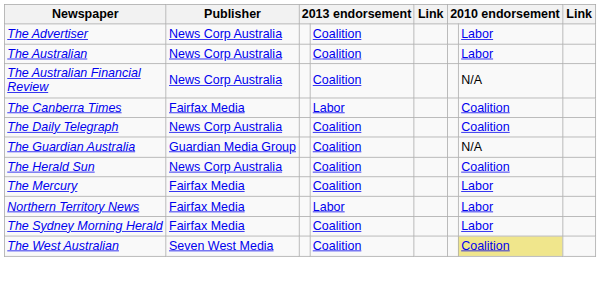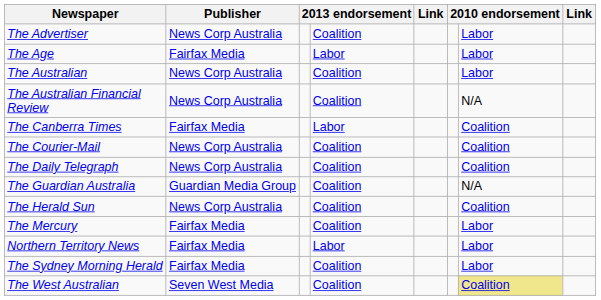+ row: The Age | Fairfax Media | Labor | Labor
+ row: The Courier-Mail | News Corp Australia | Coalition | Coalition
